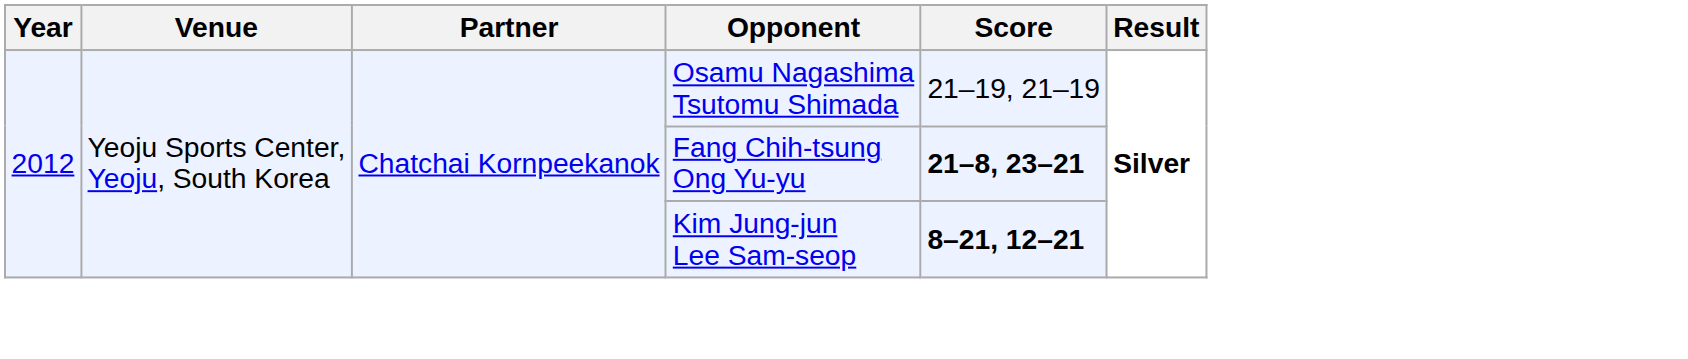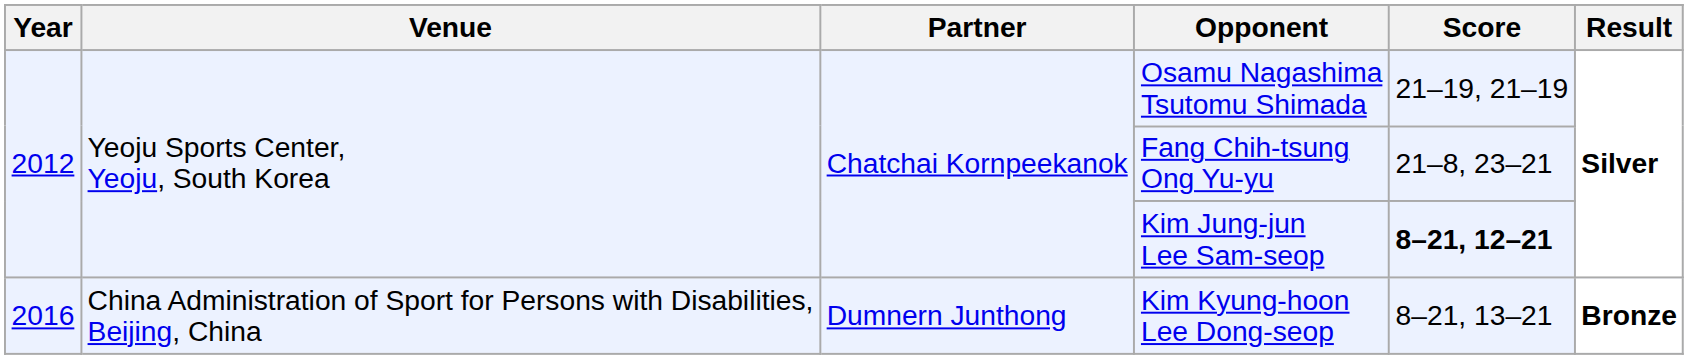Fang Chih-tsung Ong Yu-yu | Score: bold -> normal
+ row: 2016 | China Administration of Sport for Persons with Disabilities, Beijing, China | Dumnern Junthong | Kim Kyung-hoon Lee Dong-seop | 8–21, 13–21 | Bronze
